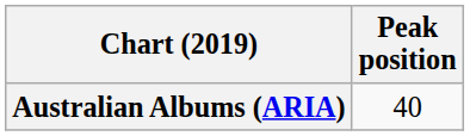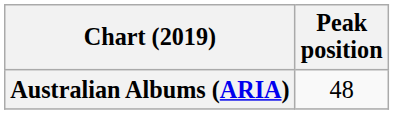Australian Albums (ARIA) | Peak position: 40 -> 48
